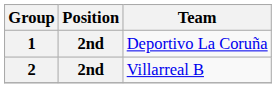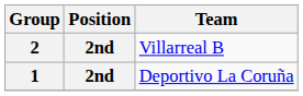rows swapped: 1 <-> 2
